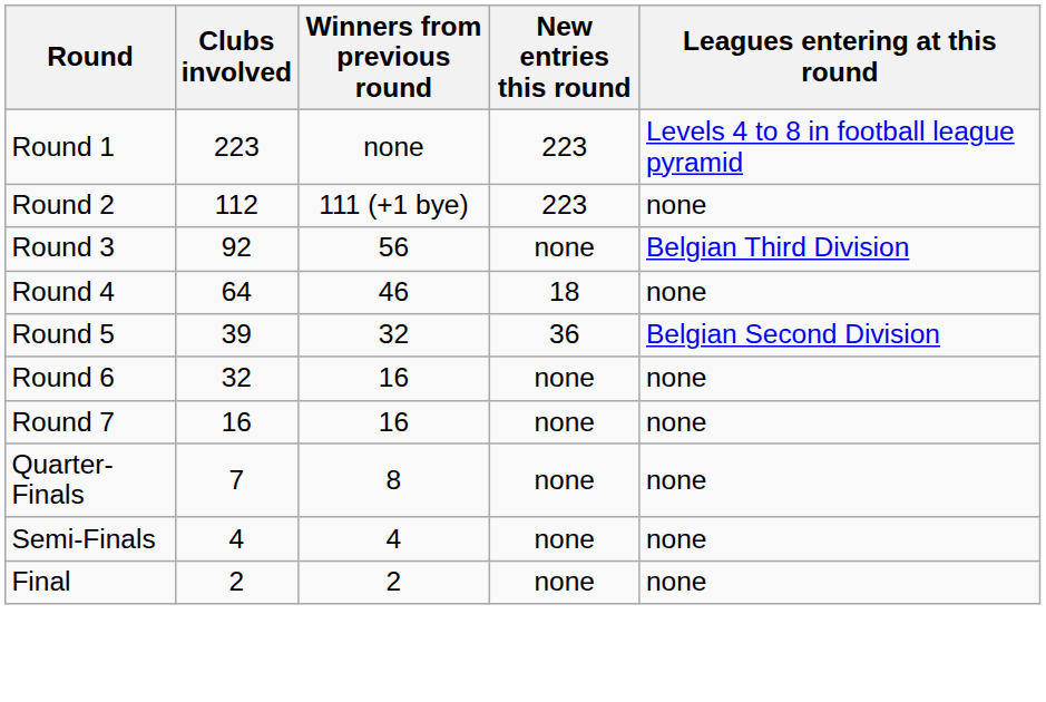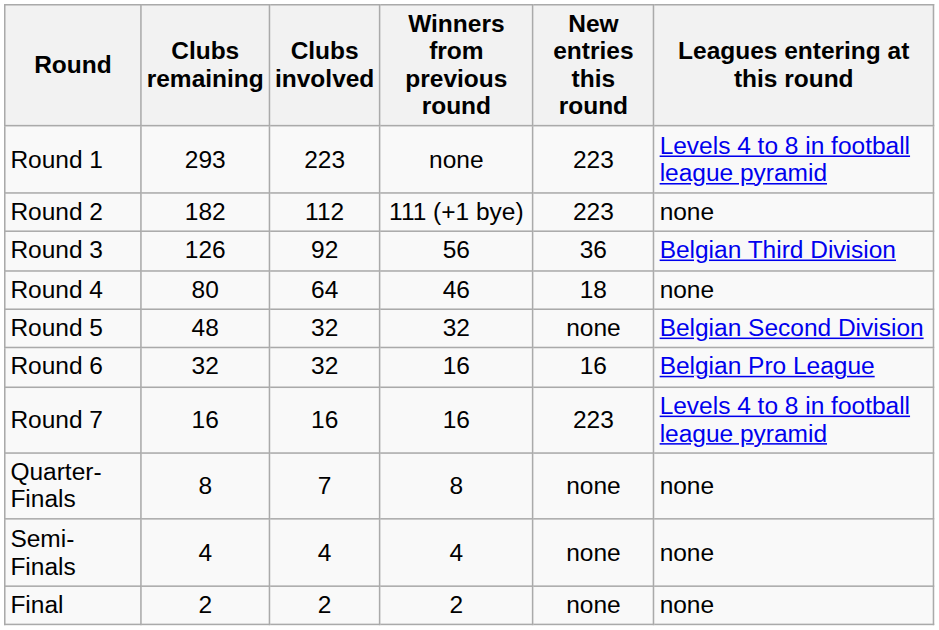+ column: Clubs remaining | 293 | 182 | 126 | 80 | 48 | 32 | 16 | 8 | 4 | 2
Round 3 | New entries this round: none -> 36
Round 5 | Clubs involved: 39 -> 32
Round 5 | New entries this round: 36 -> none
Round 6 | New entries this round: none -> 16
Round 6 | Leagues entering at this round: none -> Belgian Pro League
Round 7 | New entries this round: none -> 223
Round 7 | Leagues entering at this round: none -> Levels 4 to 8 in football league pyramid
